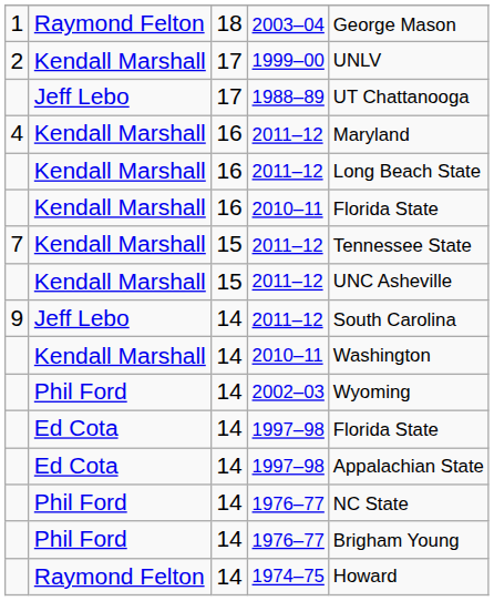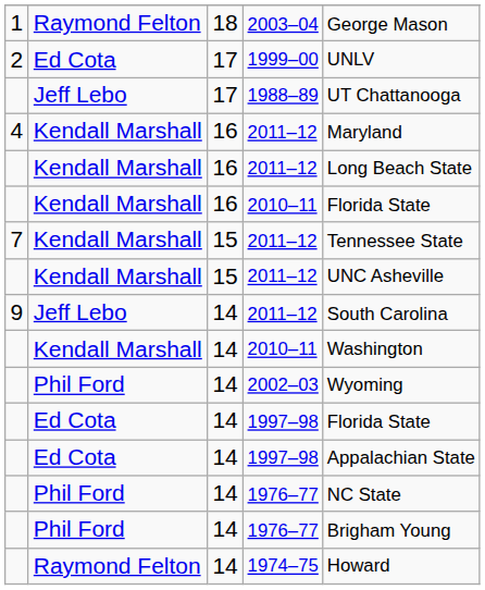1999–00 | column 2: Kendall Marshall -> Ed Cota
